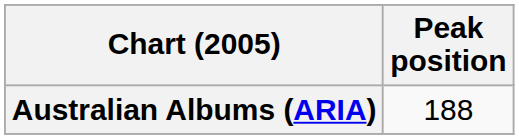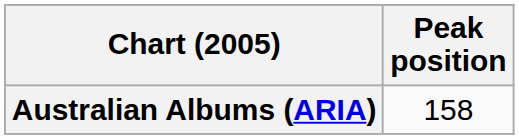Australian Albums (ARIA) | Peak position: 188 -> 158
